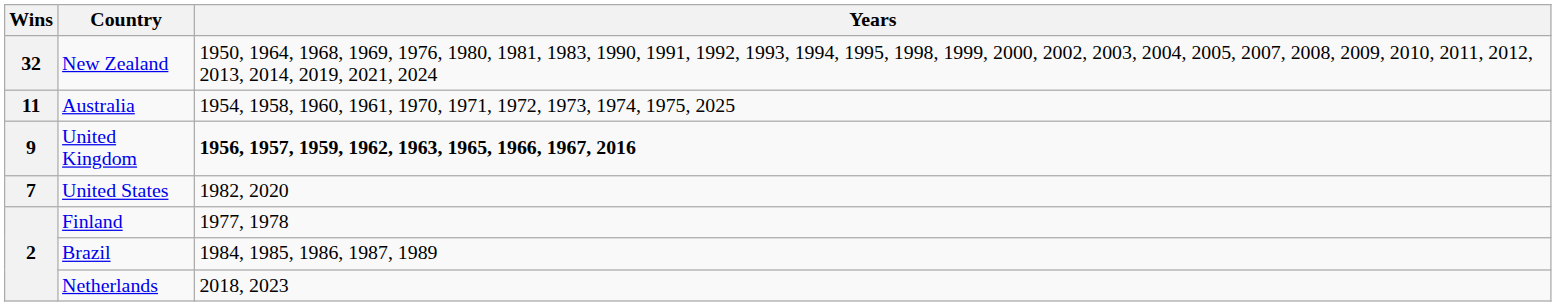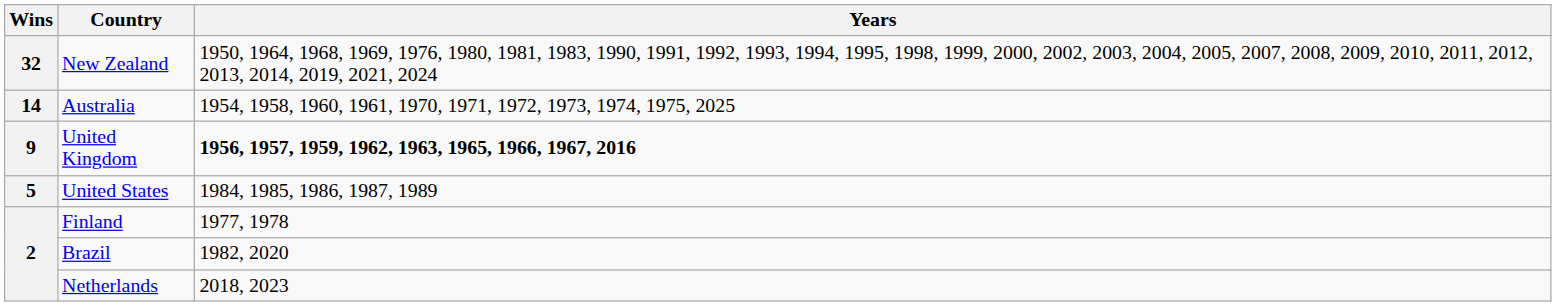Australia | Wins: 11 -> 14
United States | Wins: 7 -> 5
United States | Years: 1982, 2020 -> 1984, 1985, 1986, 1987, 1989
Brazil | Years: 1984, 1985, 1986, 1987, 1989 -> 1982, 2020
